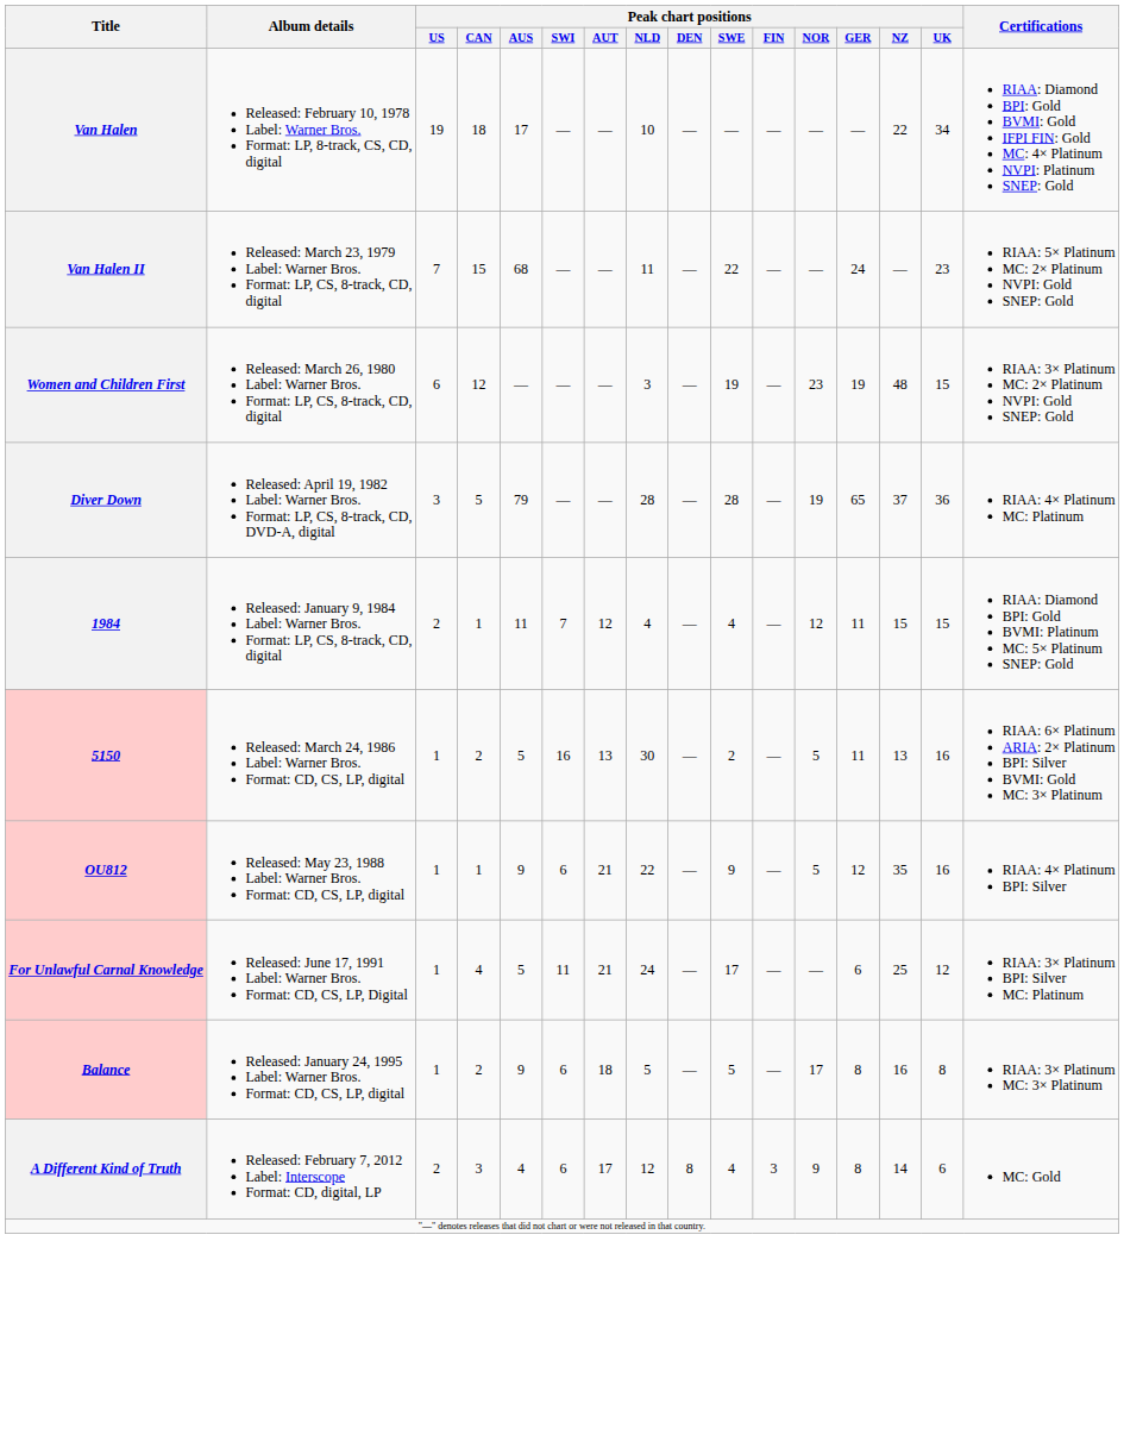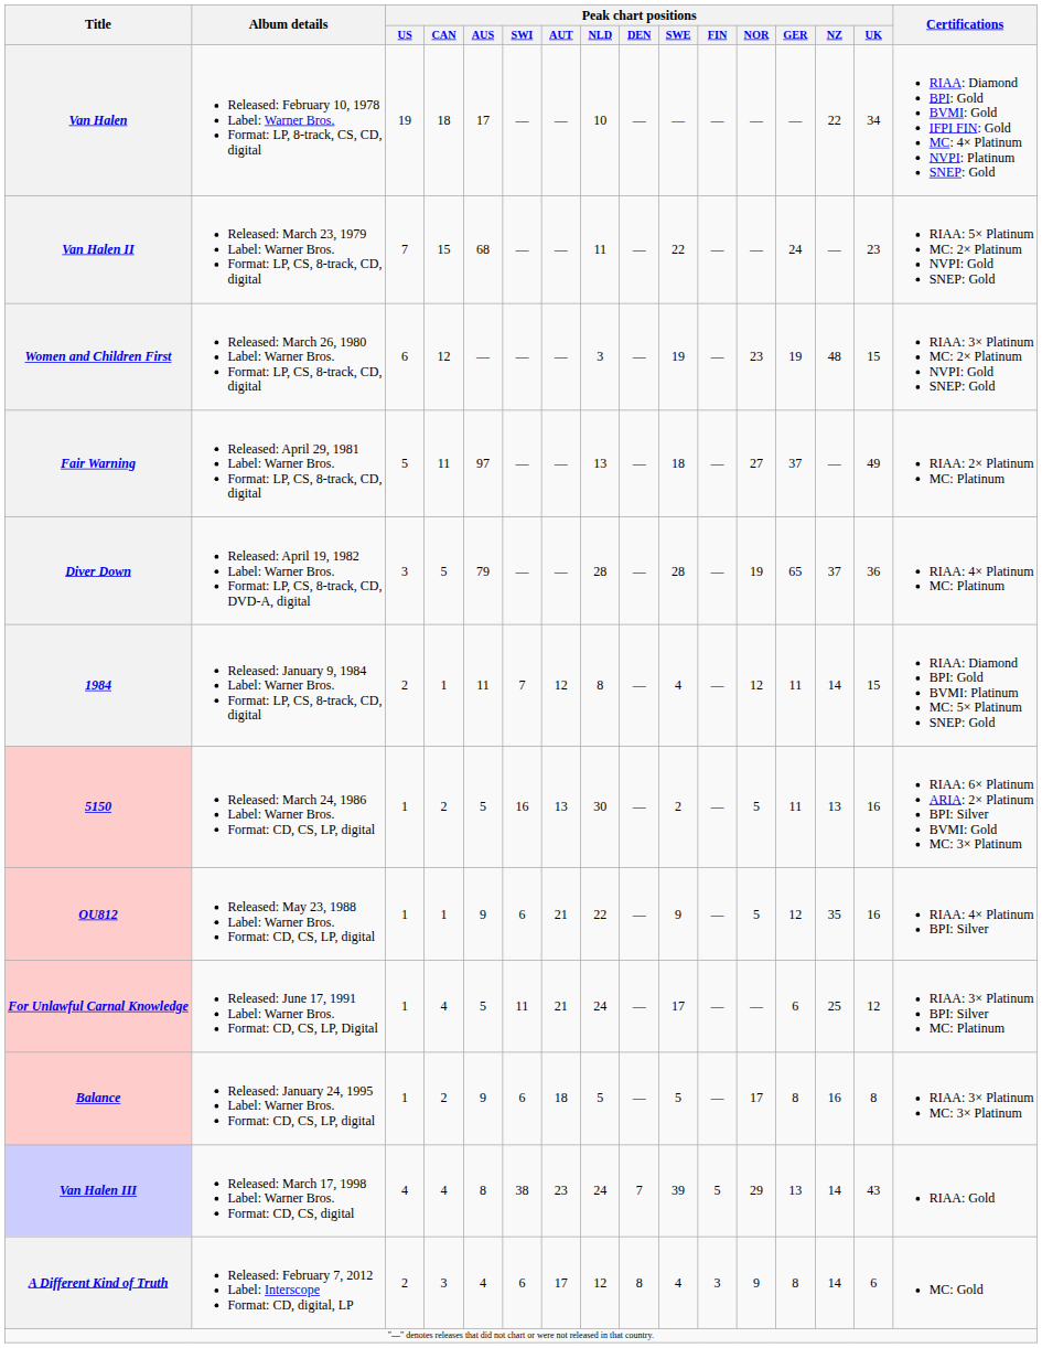+ row: Fair Warning | Released: April 29, 1981 Label: Warner Bros. Format: LP, CS, 8-track, CD, digital | 5 | 11 | 97 | — | — | 13 | — | 18 | — | 27 | 37 | — | 49 | RIAA: 2× Platinum MC: Platinum
1984 | Peak chart positions / NLD: 4 -> 8
1984 | Peak chart positions / NZ: 15 -> 14
+ row: Van Halen III | Released: March 17, 1998 Label: Warner Bros. Format: CD, CS, digital | 4 | 4 | 8 | 38 | 23 | 24 | 7 | 39 | 5 | 29 | 13 | 14 | 43 | RIAA: Gold
